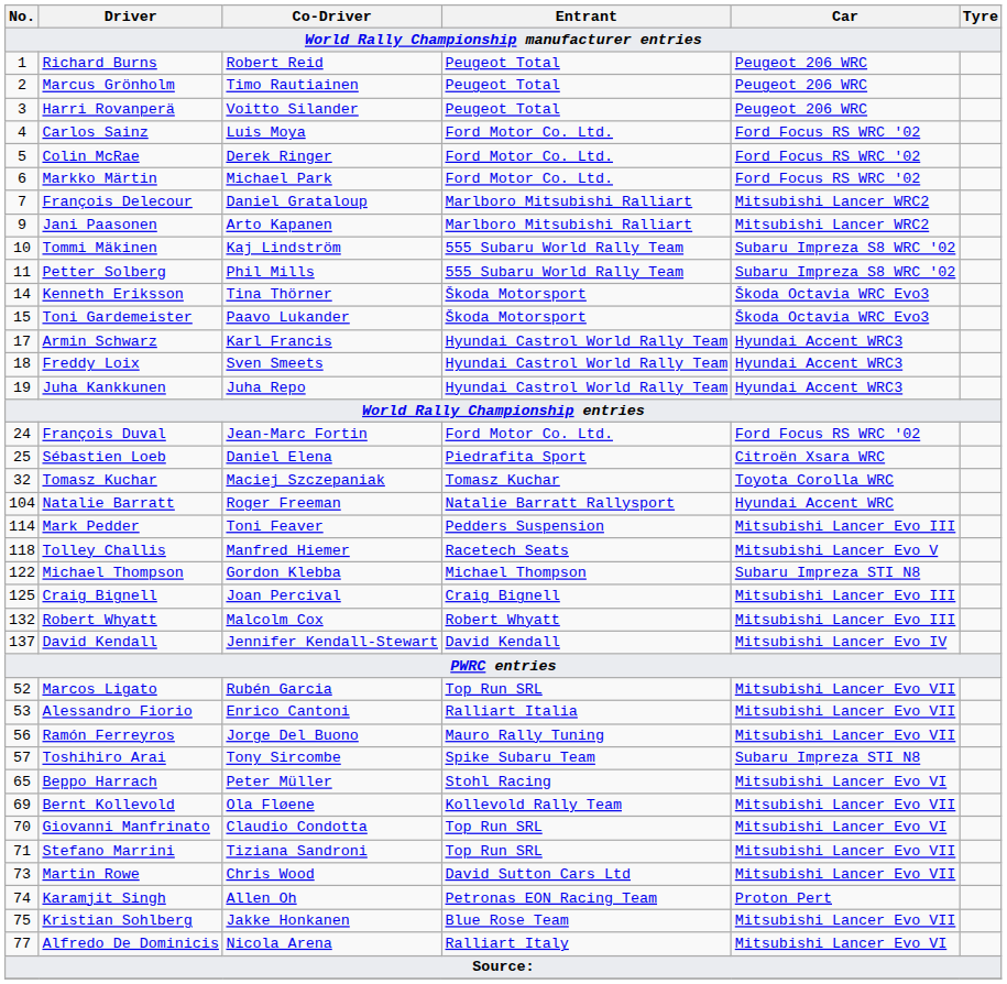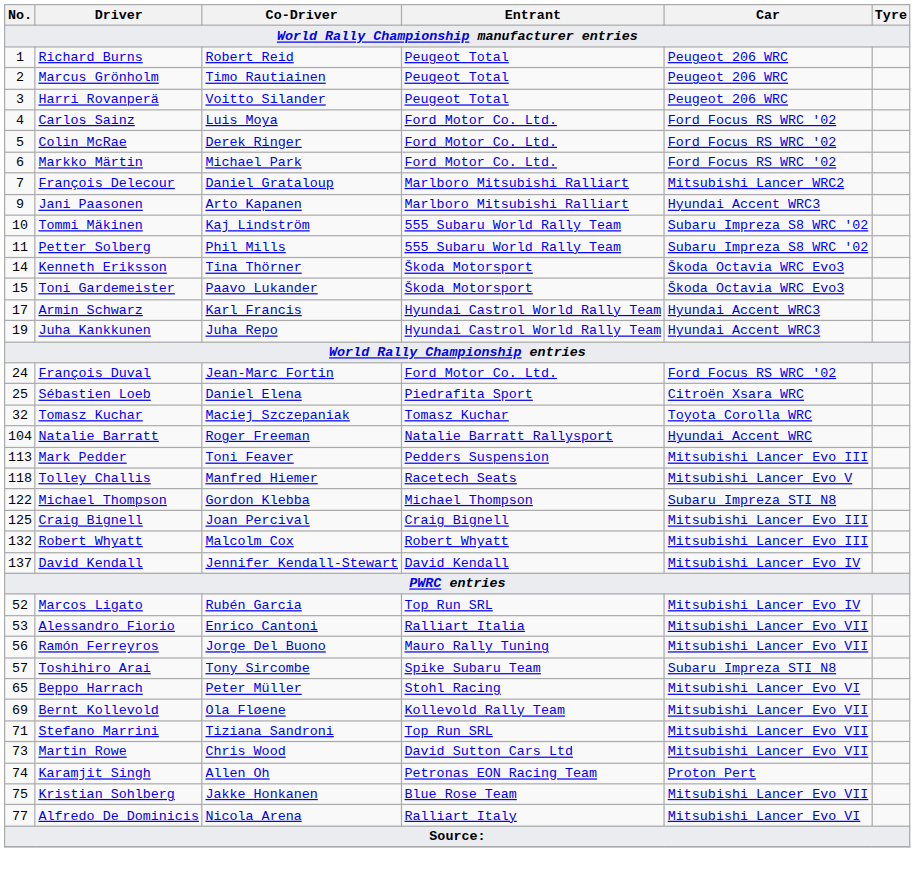Jani Paasonen | Car: Mitsubishi Lancer WRC2 -> Hyundai Accent WRC3
- row: 18 | Freddy Loix | Sven Smeets | Hyundai Castrol World Rally Team | Hyundai Accent WRC3
Mark Pedder | No.: 114 -> 113
Marcos Ligato | Car: Mitsubishi Lancer Evo VII -> Mitsubishi Lancer Evo IV
- row: 70 | Giovanni Manfrinato | Claudio Condotta | Top Run SRL | Mitsubishi Lancer Evo VI
